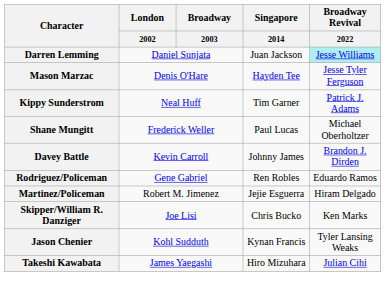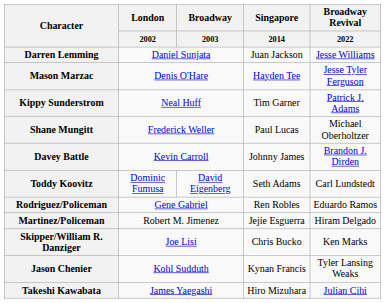Darren Lemming | Broadway Revival / 2022: paleturquoise background -> no background
+ row: Toddy Koovitz | Dominic Fumusa | David Eigenberg | Seth Adams | Carl Lundstedt
